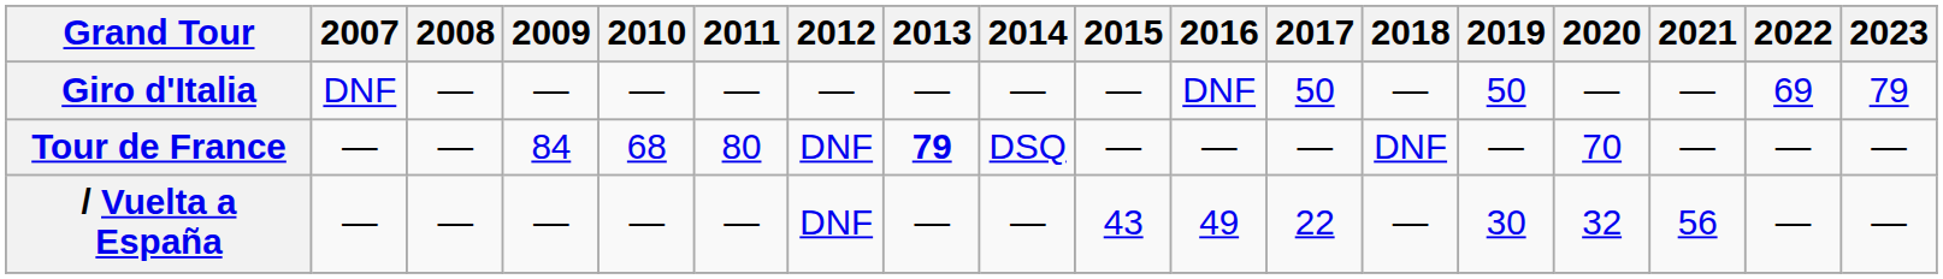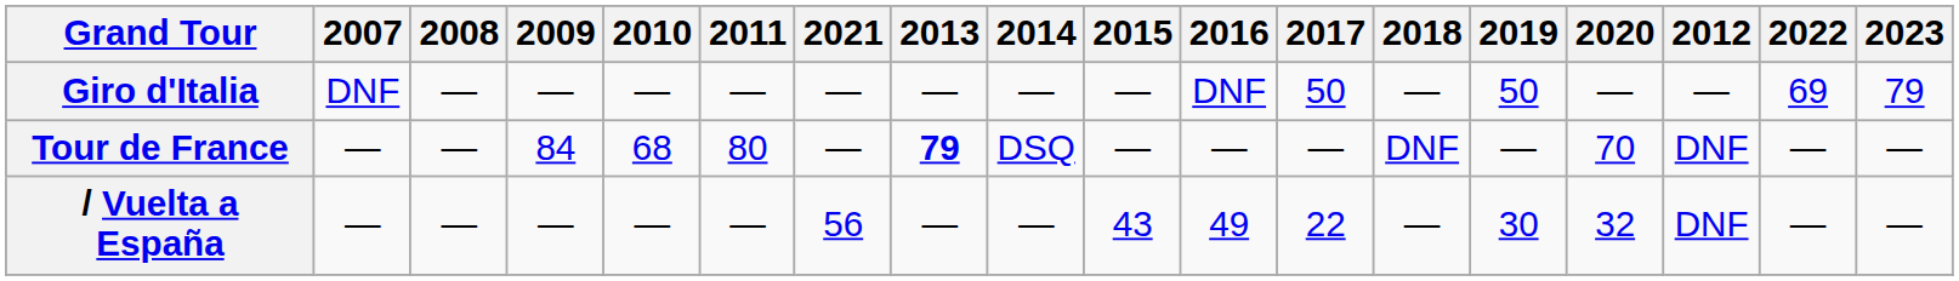columns swapped: 2012 <-> 2021
